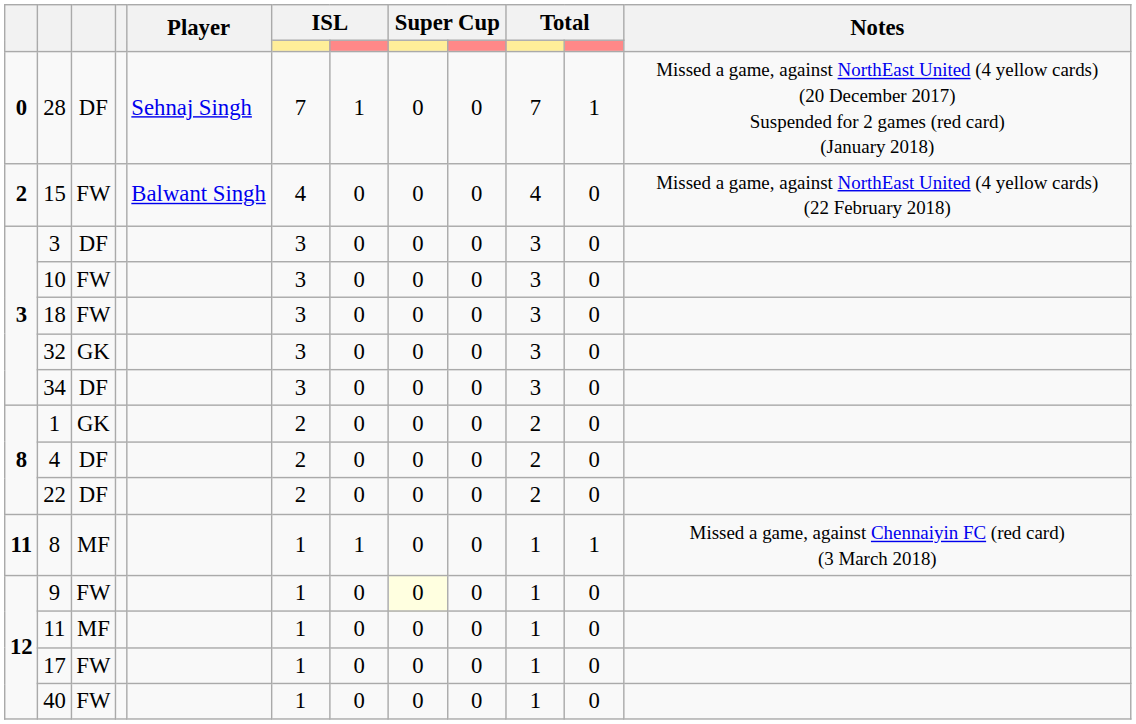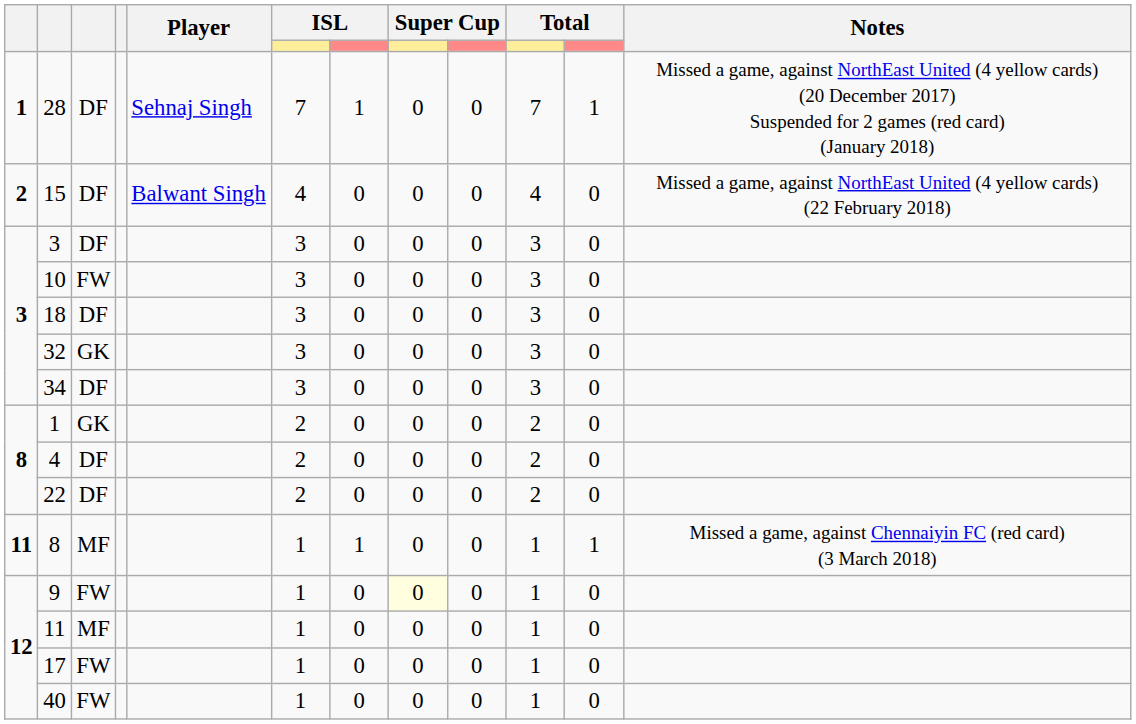28 | column 1: 0 -> 1
15 | column 3: FW -> DF
18 | column 3: FW -> DF
